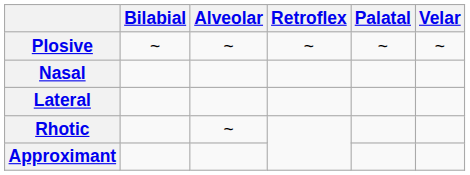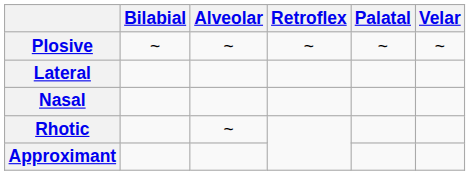rows swapped: Nasal <-> Lateral
